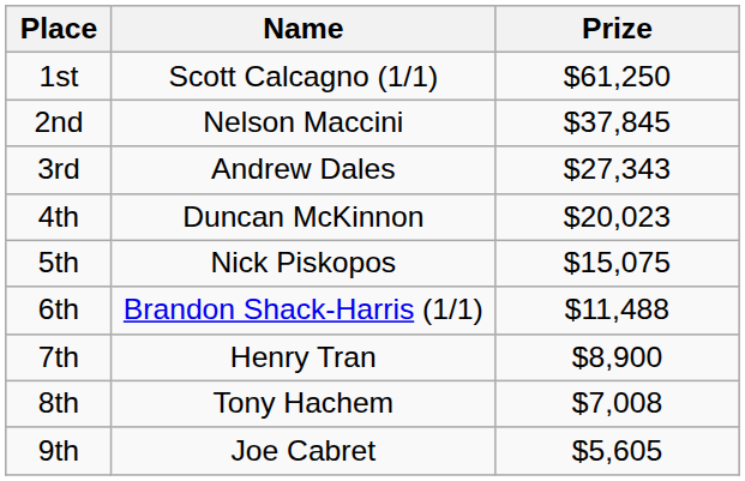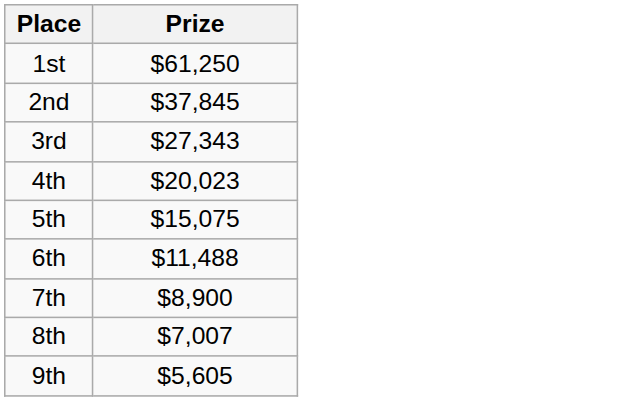- column: Name | Scott Calcagno (1/1) | Nelson Maccini | Andrew Dales | Duncan McKinnon | Nick Piskopos | Brandon Shack-Harris (1/1) | Henry Tran | Tony Hachem | Joe Cabret
8th | Prize: $7,008 -> $7,007
